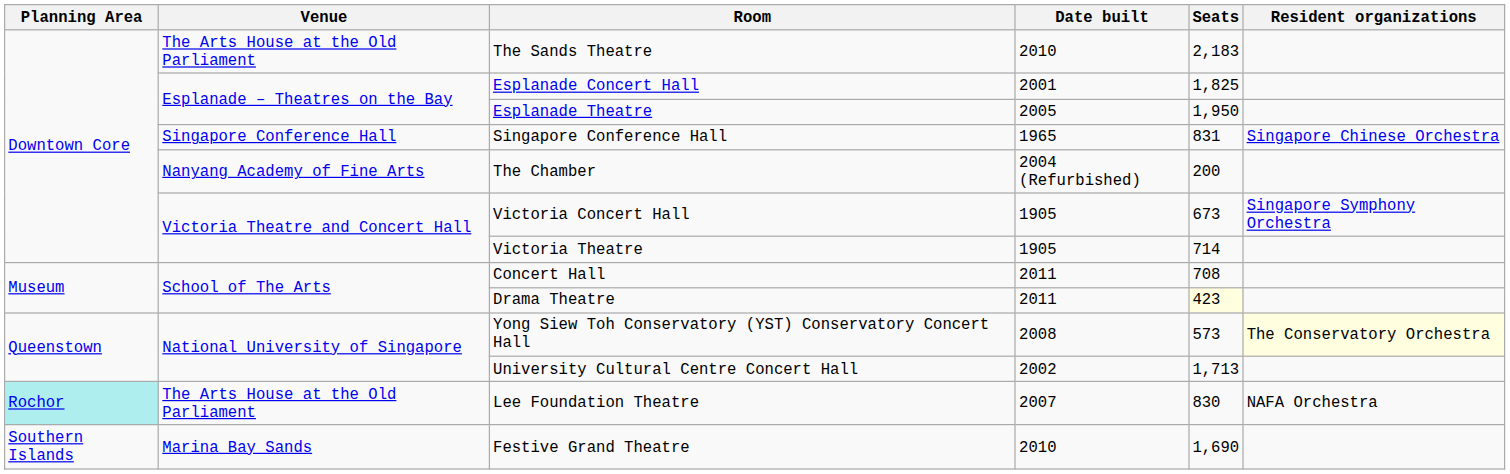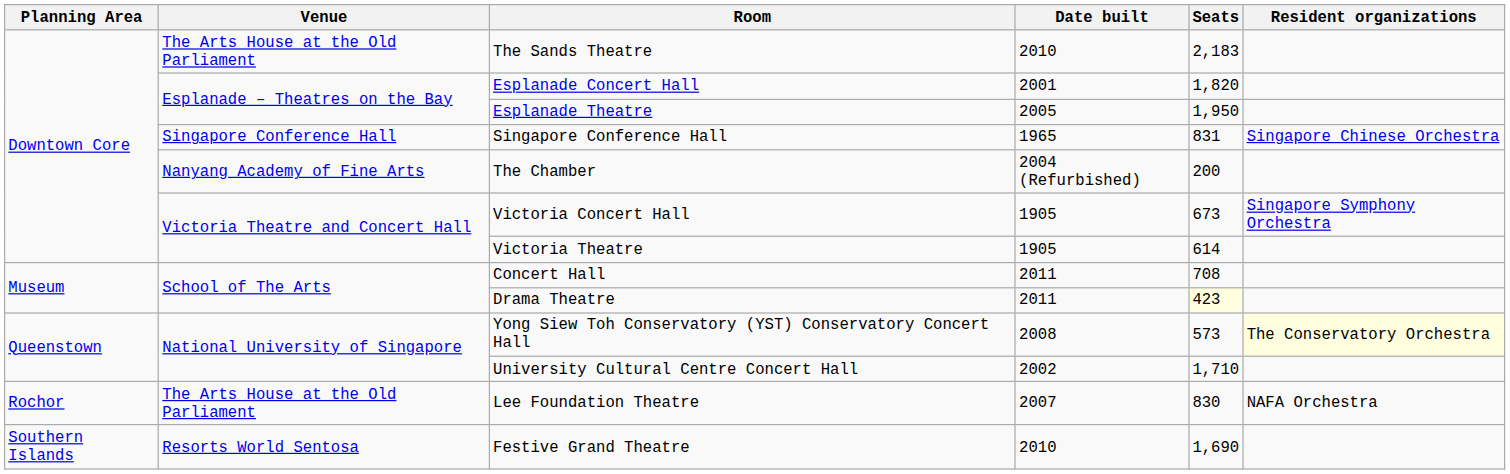Esplanade Concert Hall | Seats: 1,825 -> 1,820
Victoria Theatre | Seats: 714 -> 614
University Cultural Centre Concert Hall | Seats: 1,713 -> 1,710
Lee Foundation Theatre | Planning Area: paleturquoise background -> no background
Festive Grand Theatre | Venue: Marina Bay Sands -> Resorts World Sentosa
